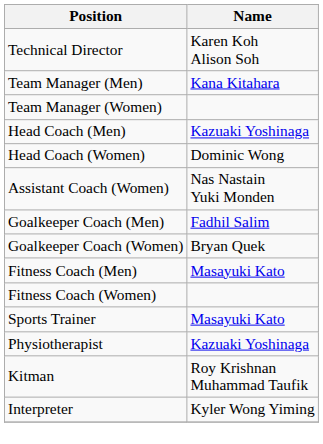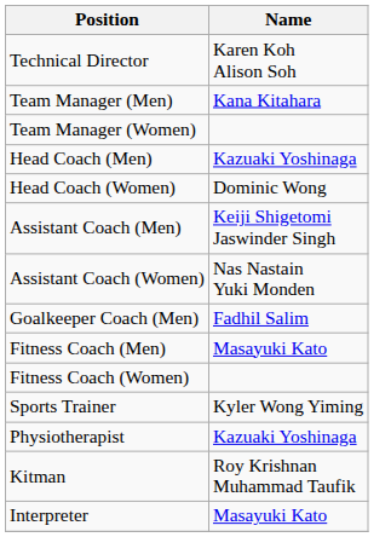+ row: Assistant Coach (Men) | Keiji Shigetomi Jaswinder Singh
- row: Goalkeeper Coach (Women) | Bryan Quek
Sports Trainer | Name: Masayuki Kato -> Kyler Wong Yiming
Interpreter | Name: Kyler Wong Yiming -> Masayuki Kato
